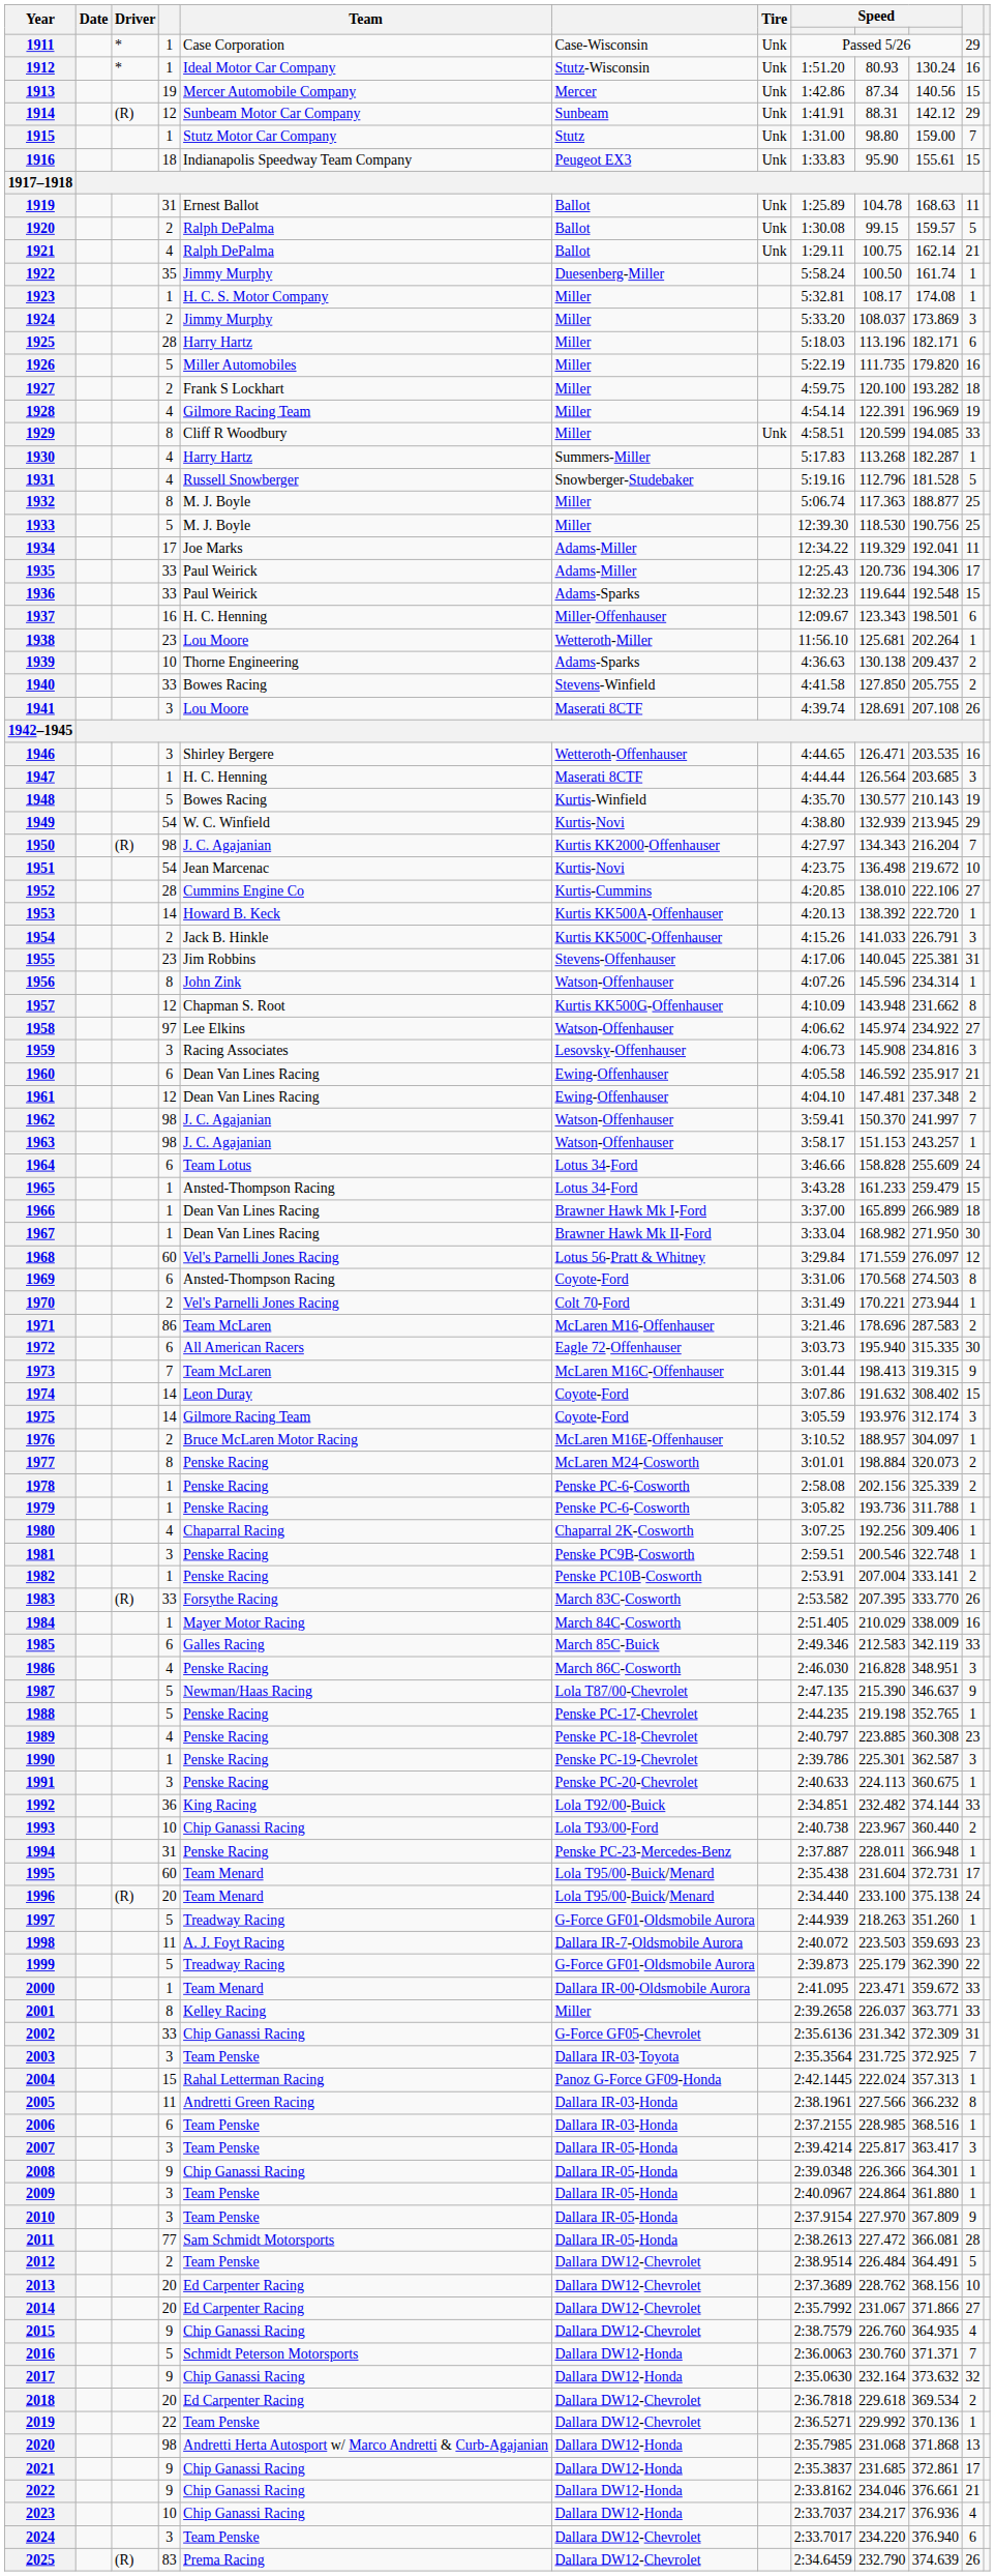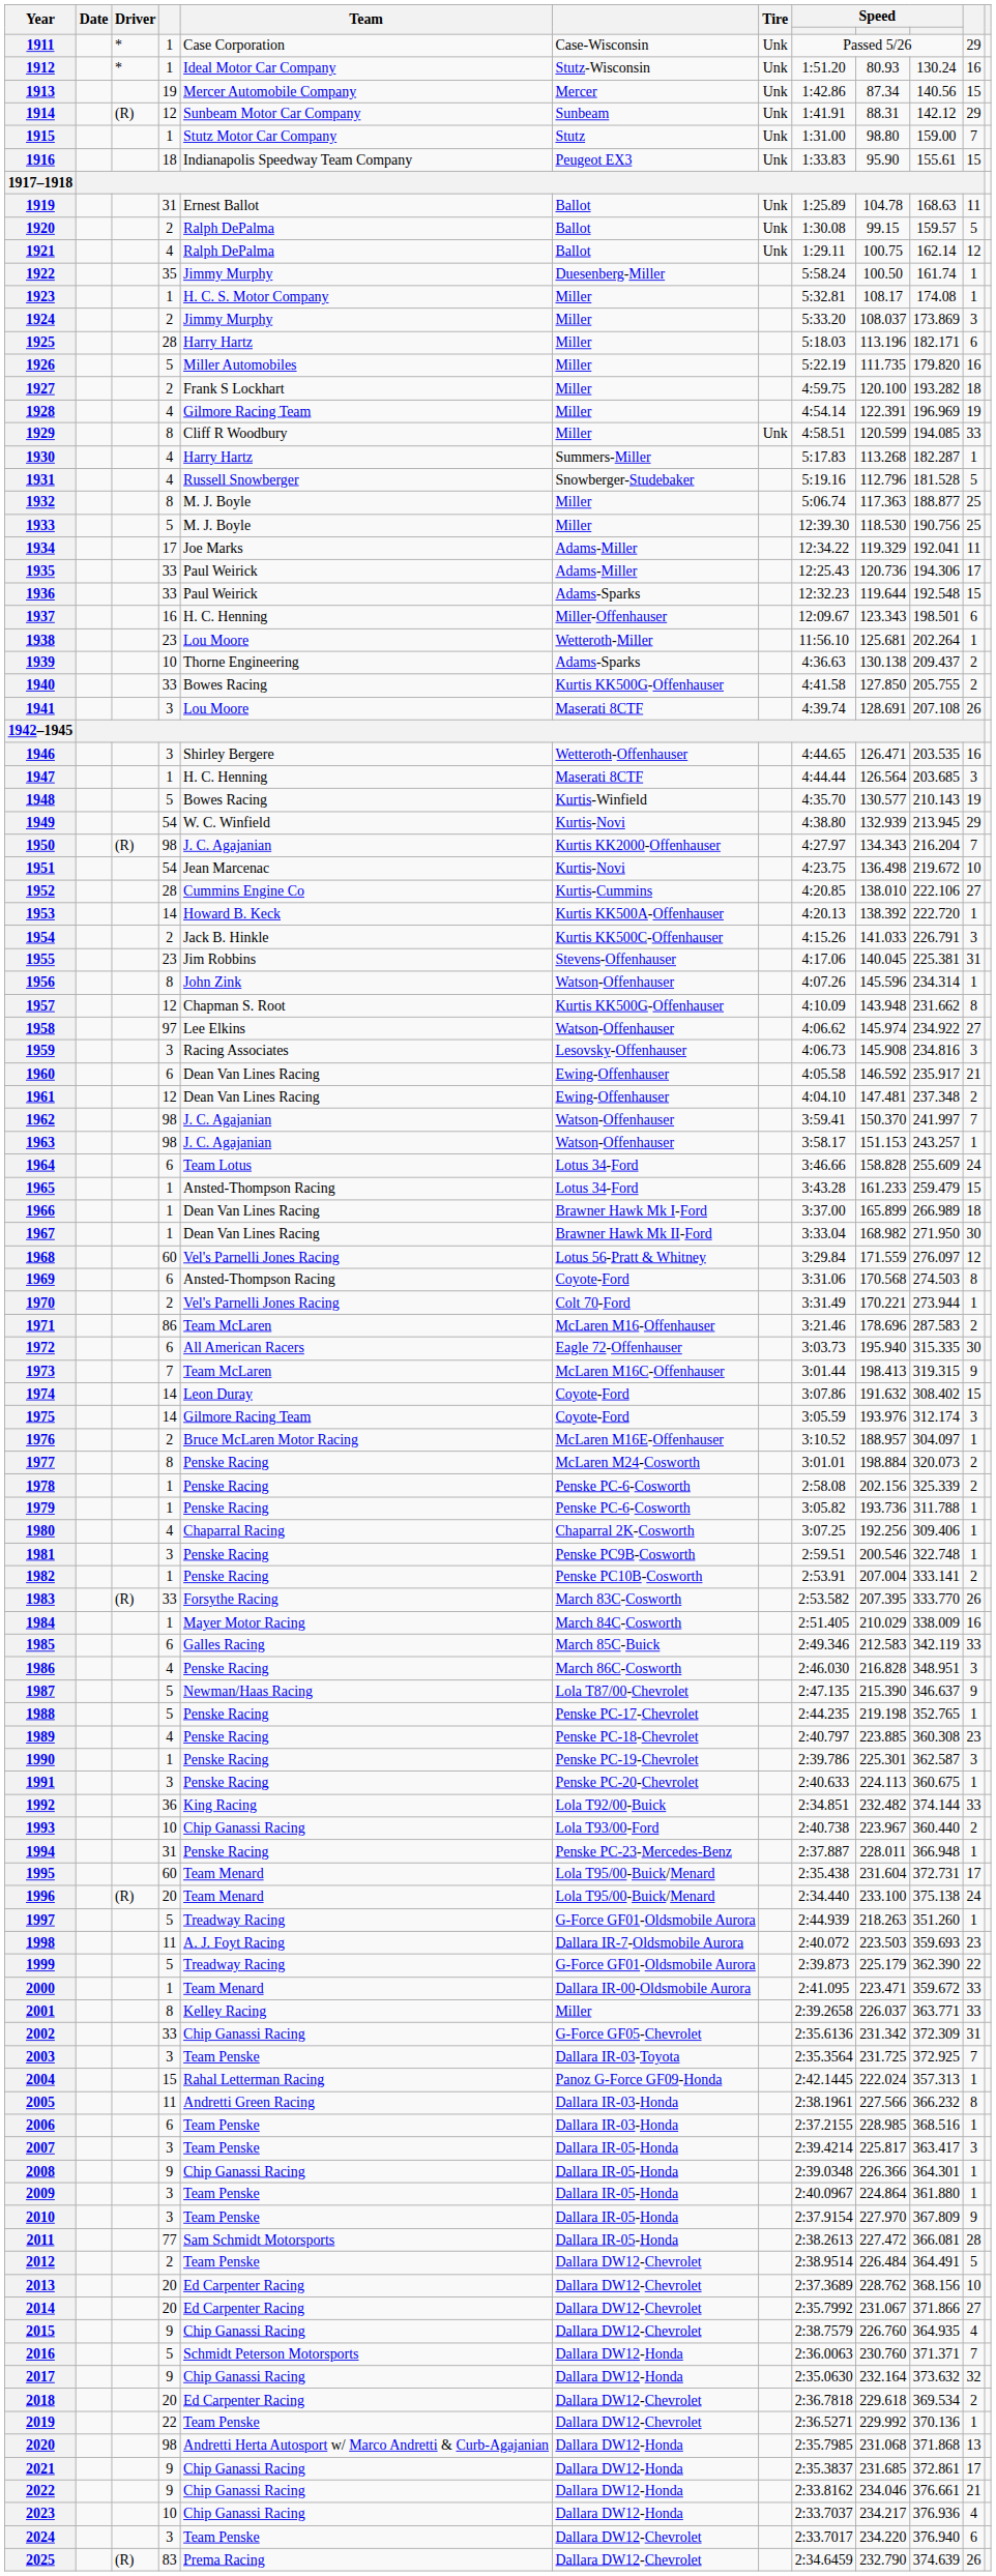1921 | column 11: 21 -> 12
1940 | column 6: Stevens-Winfield -> Kurtis KK500G-Offenhauser
